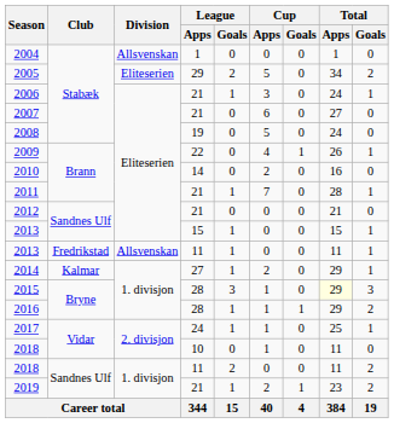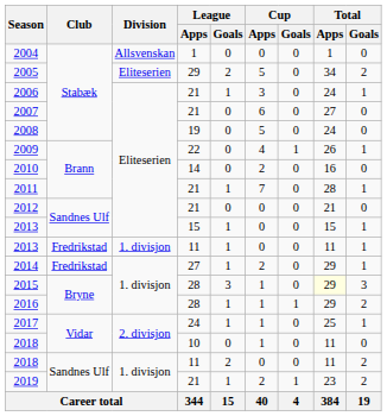2013 / 11 | Division: Allsvenskan -> 1. divisjon
2014 | Club: Kalmar -> Fredrikstad
